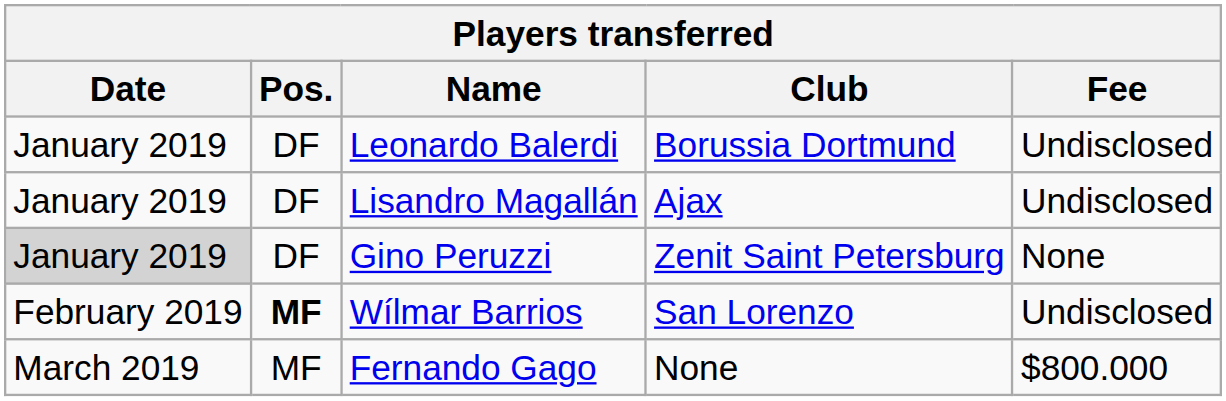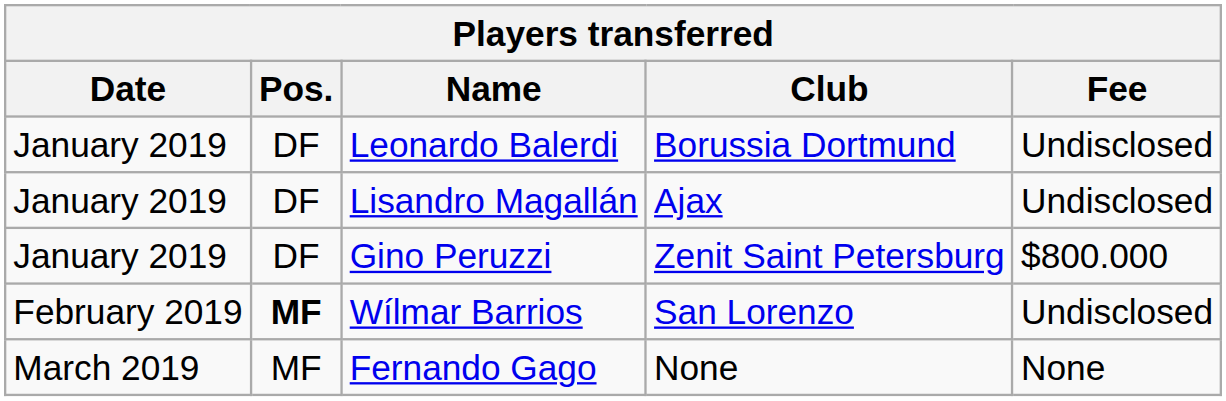Gino Peruzzi | Date: lightgrey background -> no background
Gino Peruzzi | Fee: None -> $800.000
Fernando Gago | Fee: $800.000 -> None
